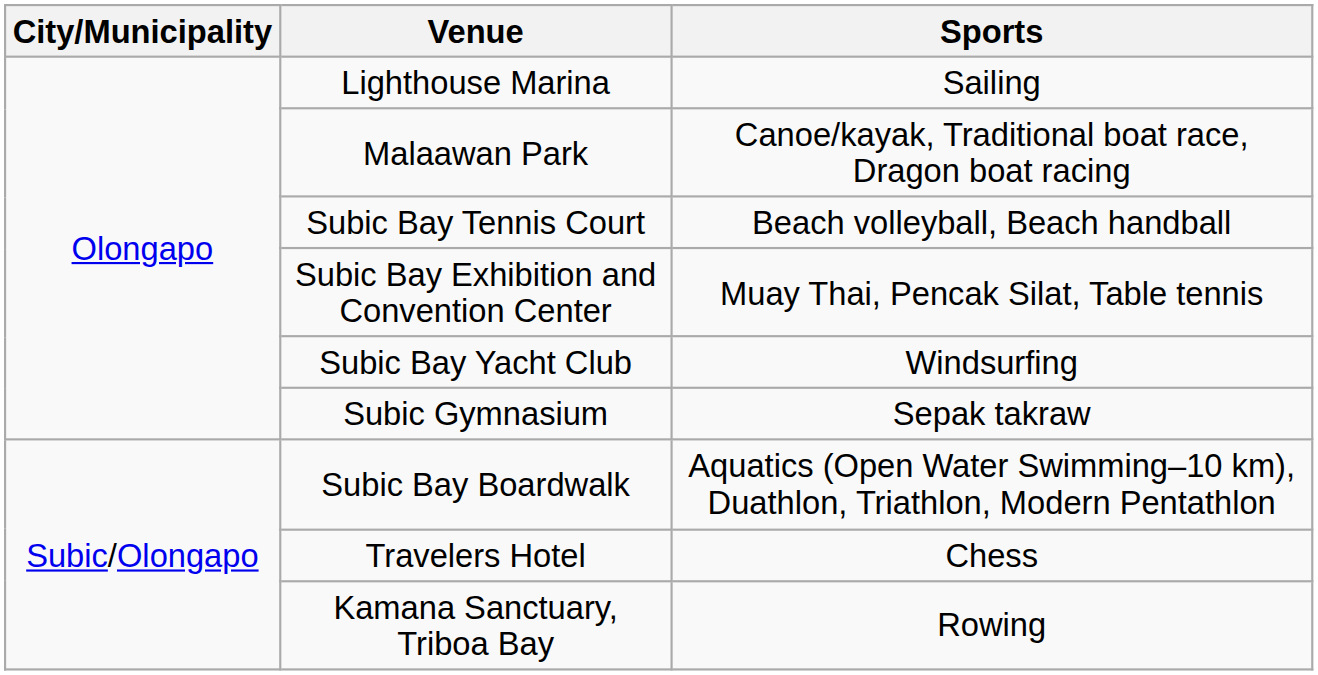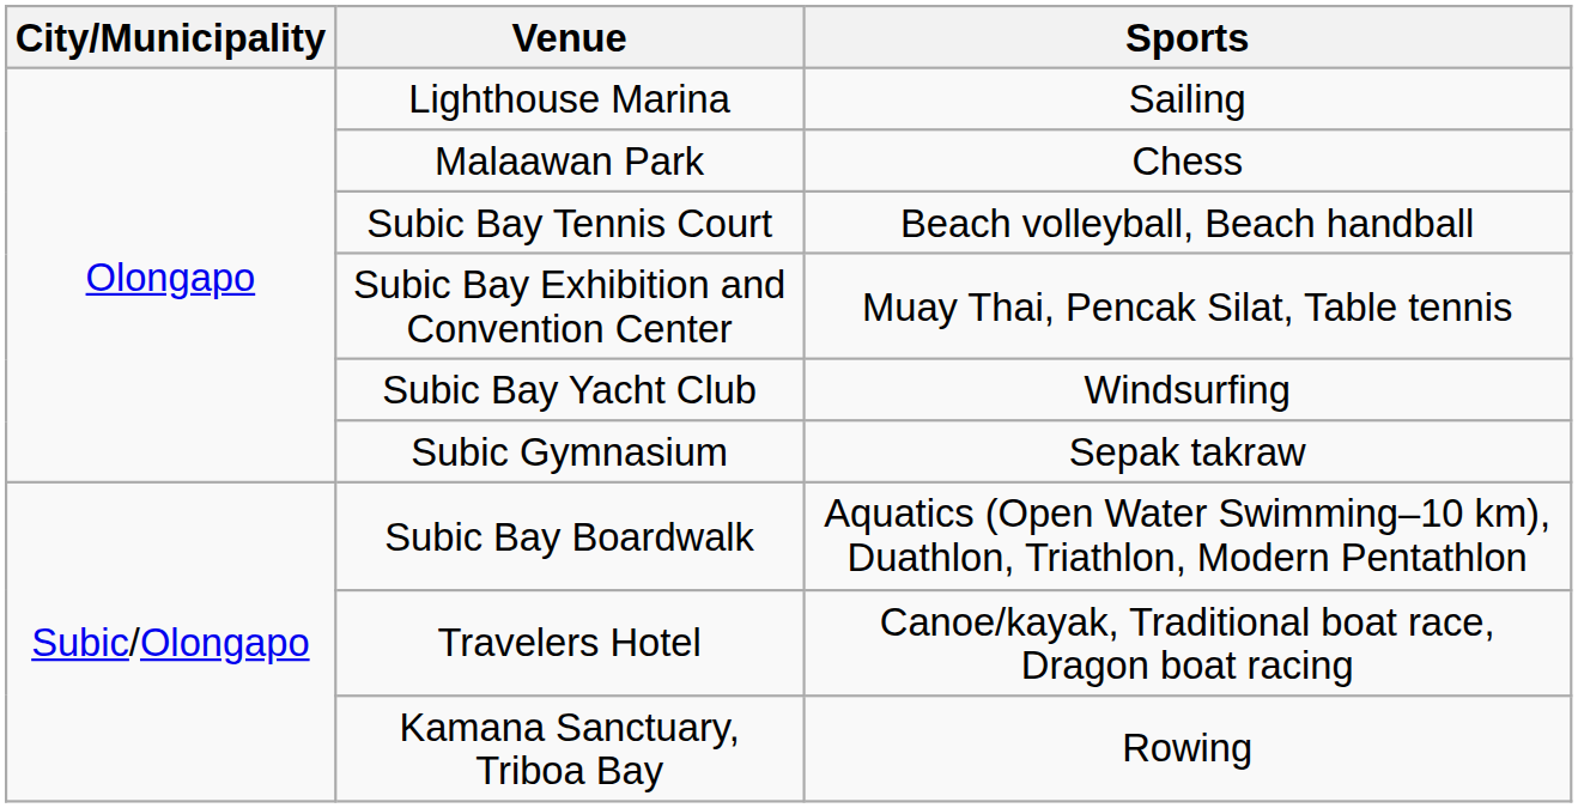Malaawan Park | Sports: Canoe/kayak, Traditional boat race, Dragon boat racing -> Chess
Travelers Hotel | Sports: Chess -> Canoe/kayak, Traditional boat race, Dragon boat racing
